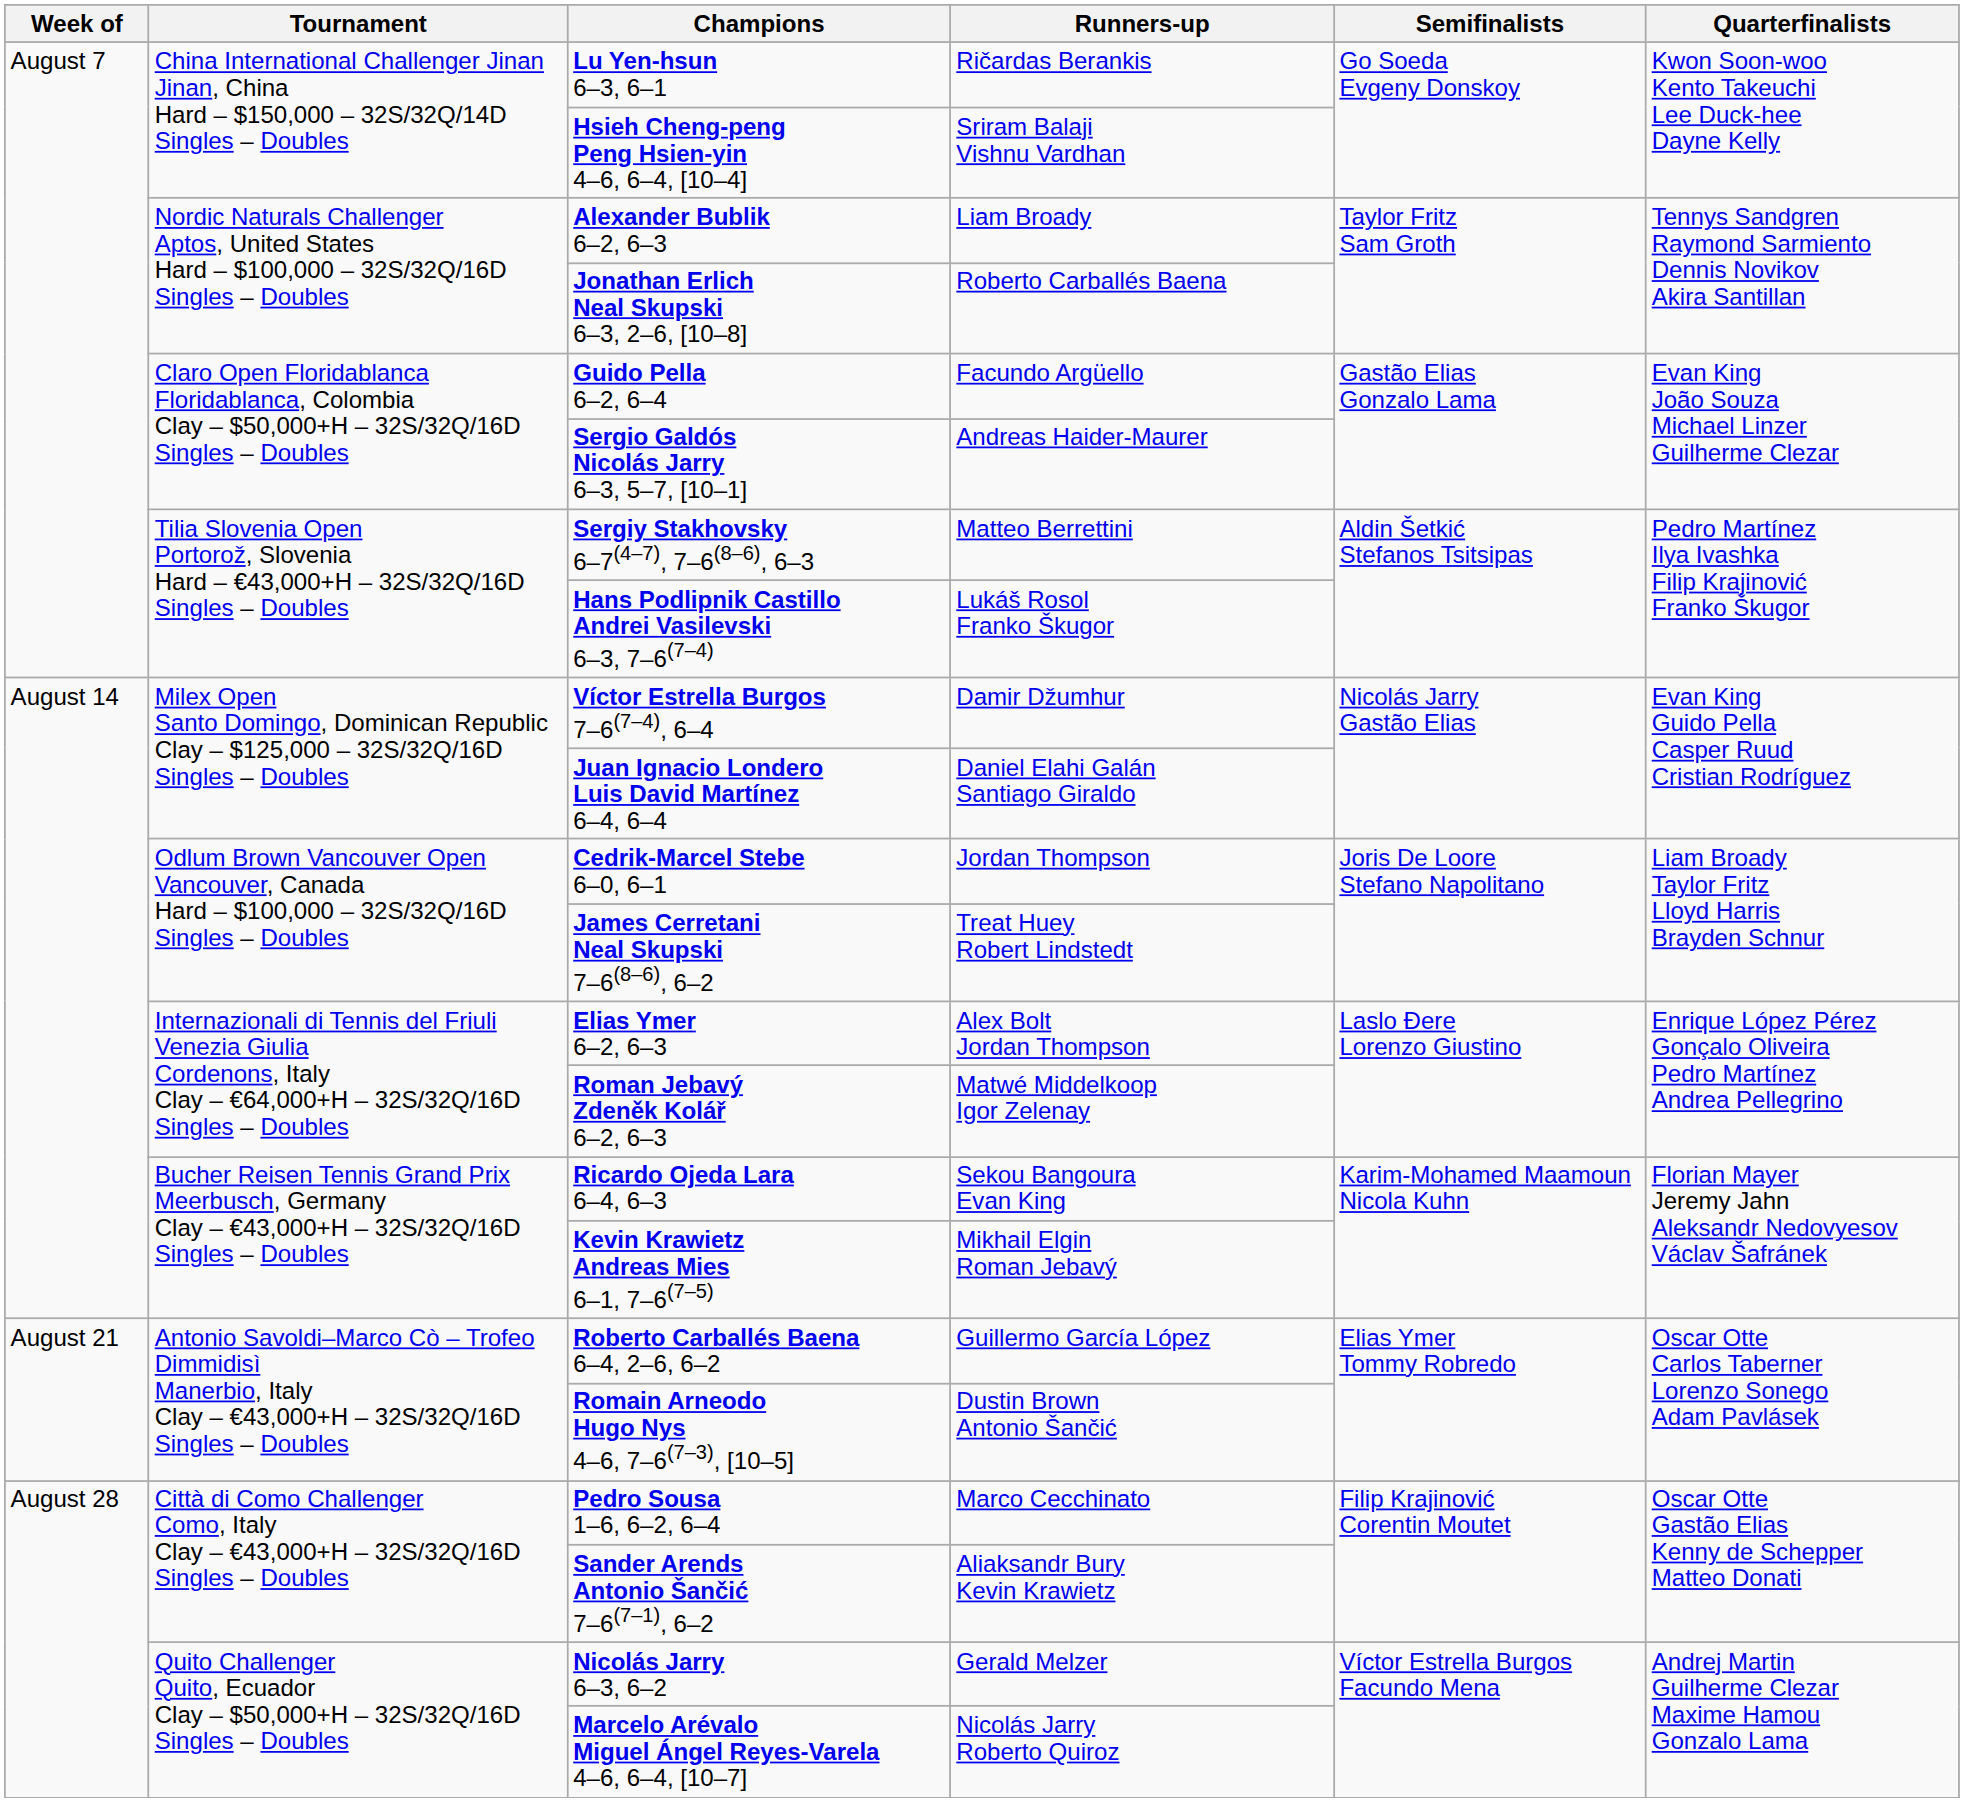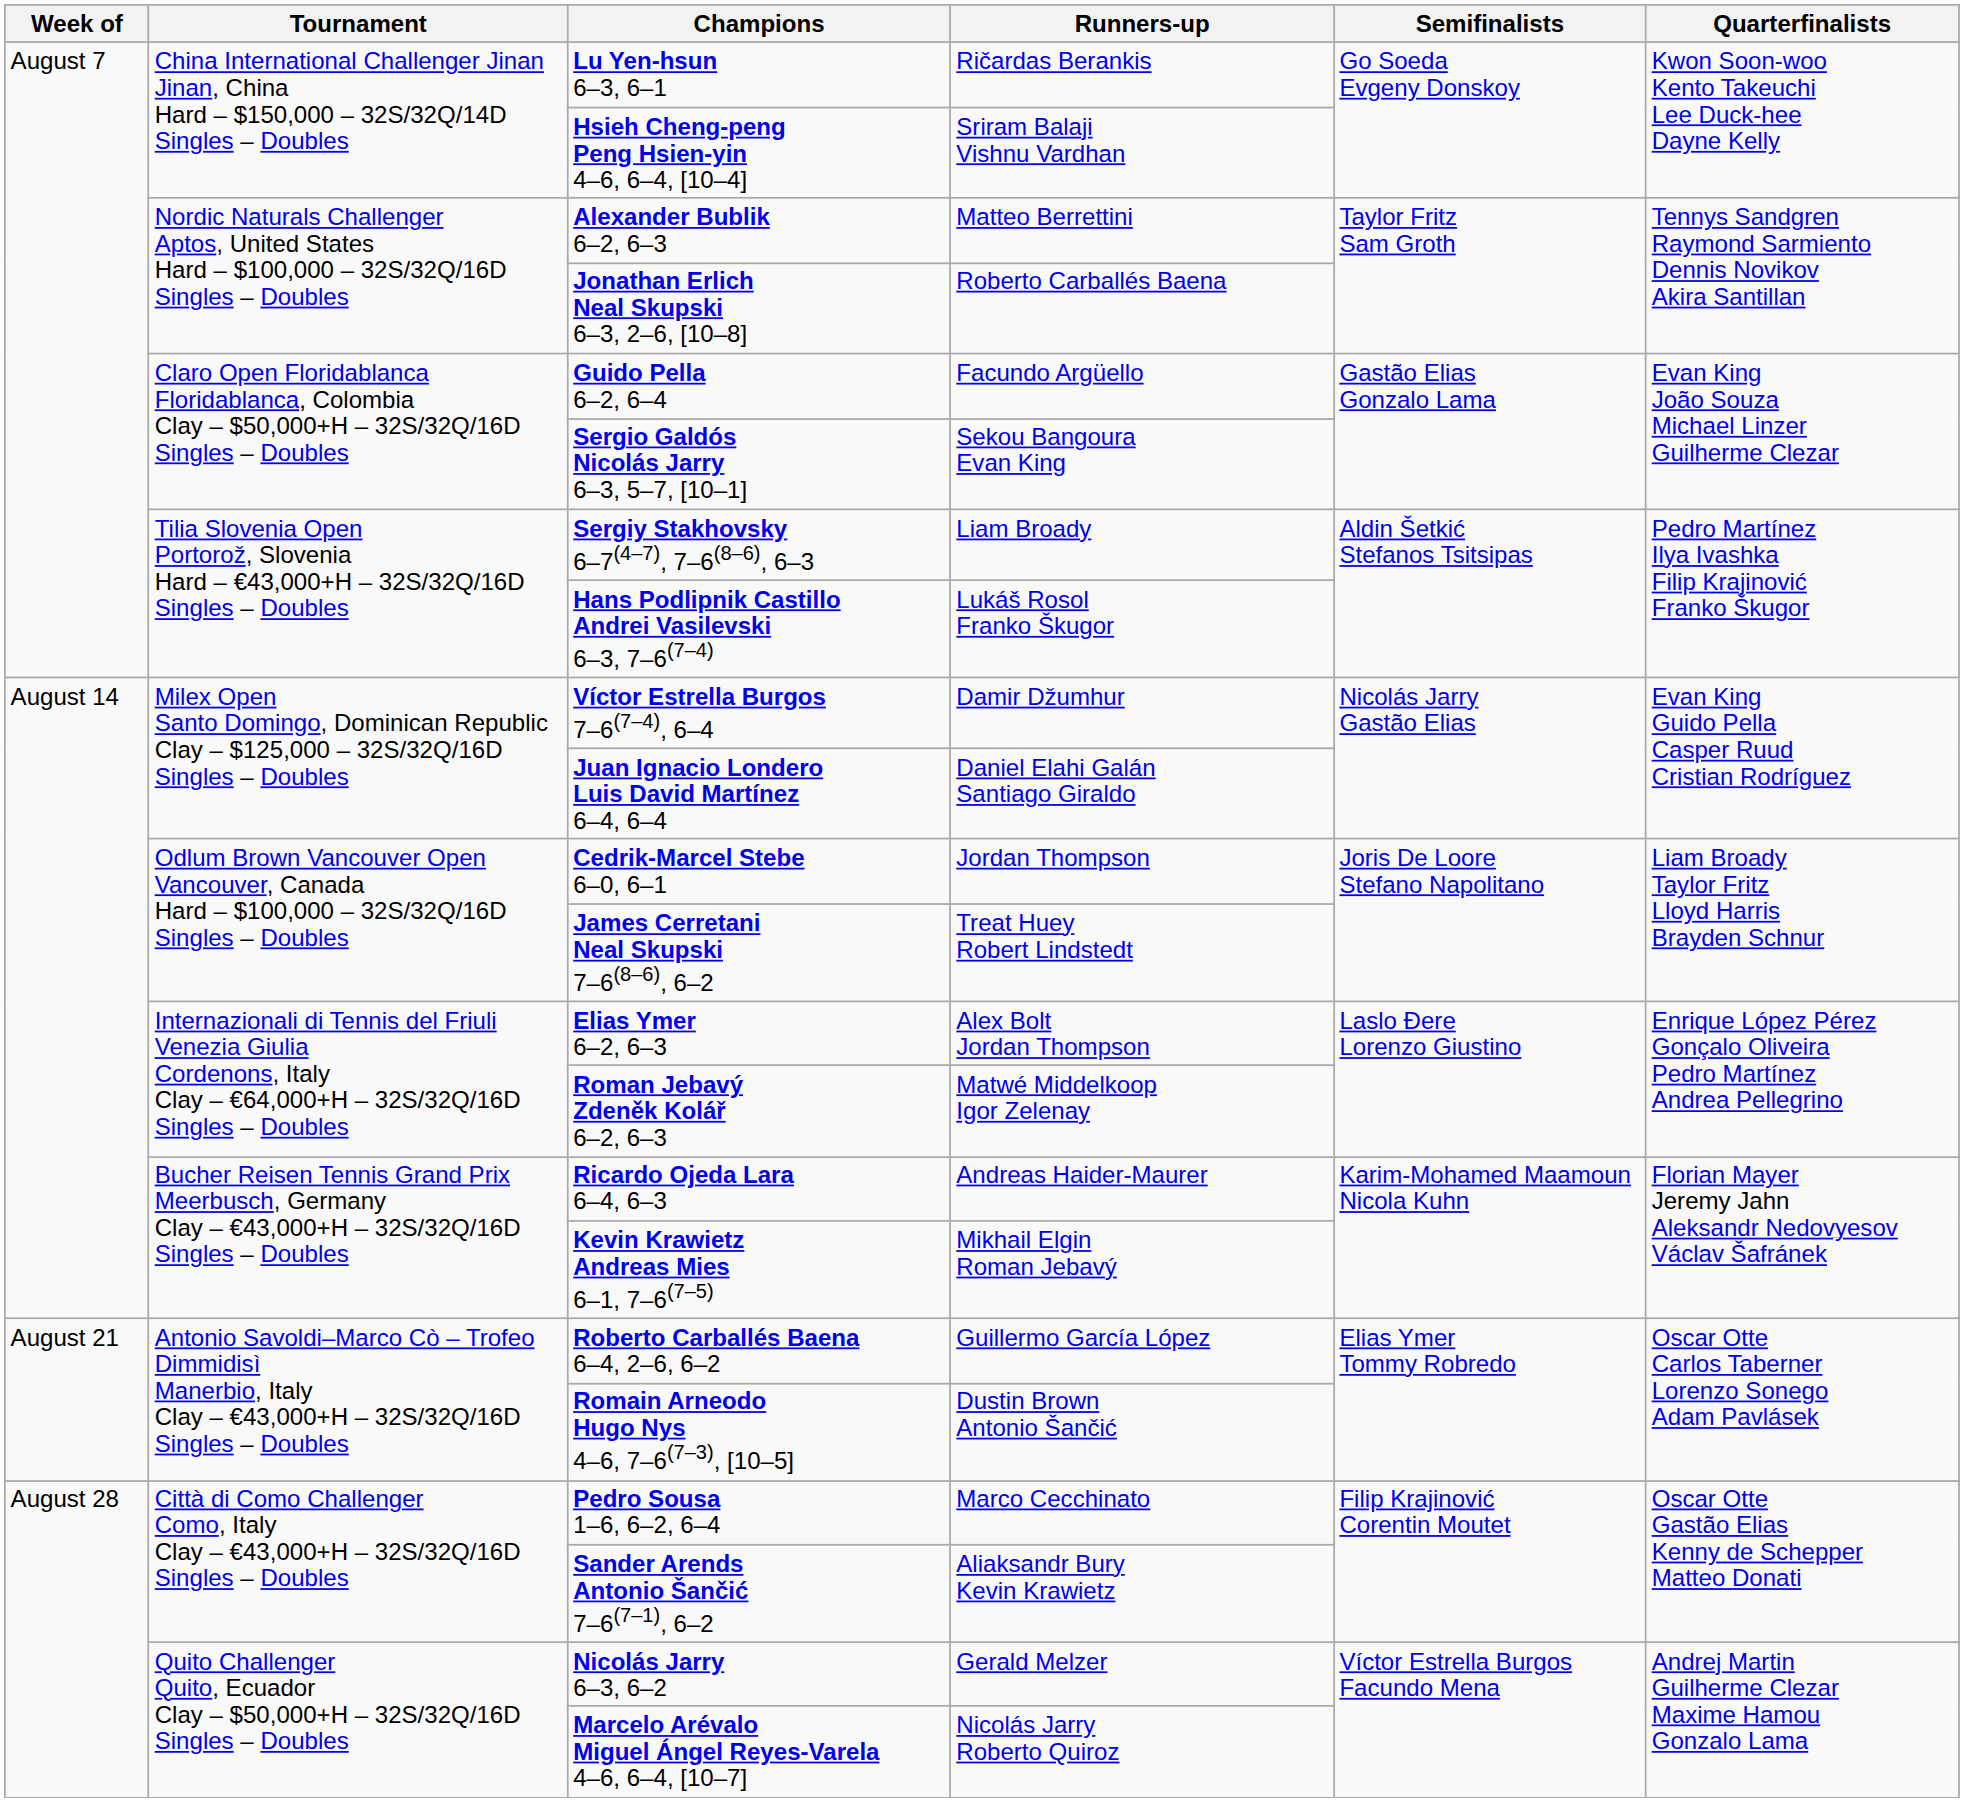Alexander Bublik 6–2, 6–3 | Runners-up: Liam Broady -> Matteo Berrettini
Sergio Galdós Nicolás Jarry 6–3, 5–7, [10–1] | Runners-up: Andreas Haider-Maurer -> Sekou Bangoura Evan King
Sergiy Stakhovsky 6–7(4–7), 7–6(8–6), 6–3 | Runners-up: Matteo Berrettini -> Liam Broady
Ricardo Ojeda Lara 6–4, 6–3 | Runners-up: Sekou Bangoura Evan King -> Andreas Haider-Maurer
